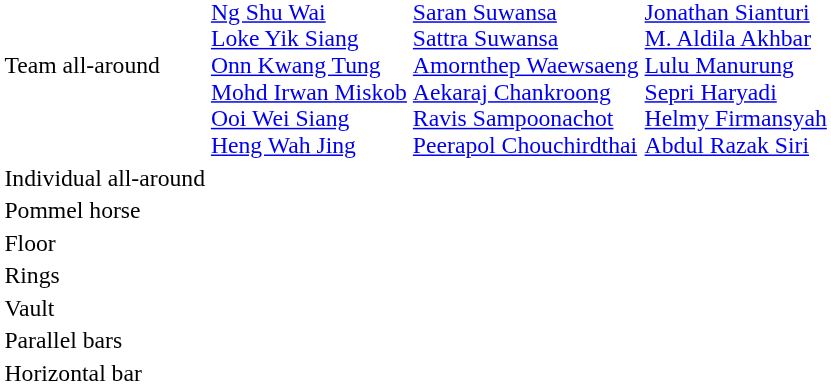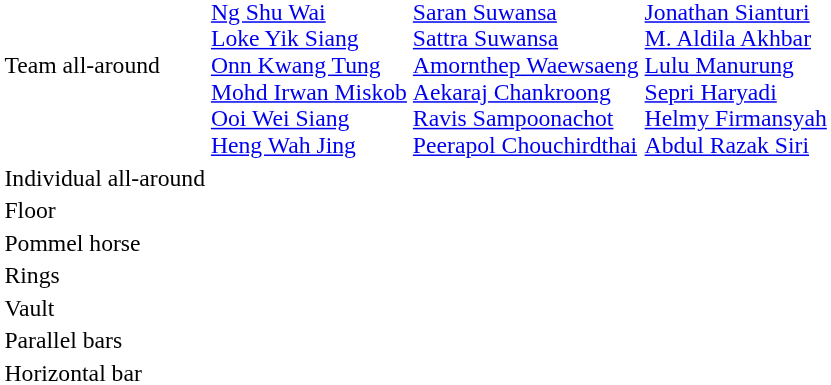rows swapped: Floor <-> Pommel horse
